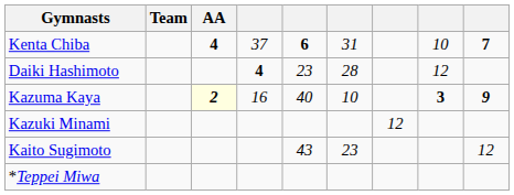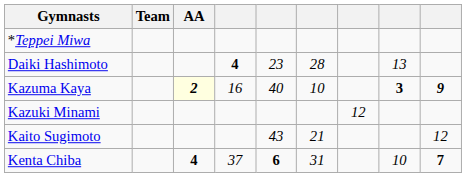rows swapped: Kenta Chiba <-> *Teppei Miwa
Daiki Hashimoto | column 8: 12 -> 13
Kaito Sugimoto | column 6: 23 -> 21
